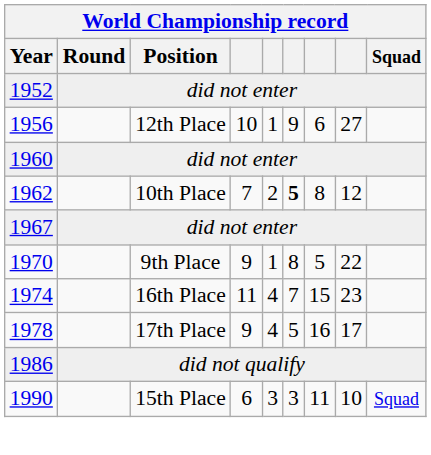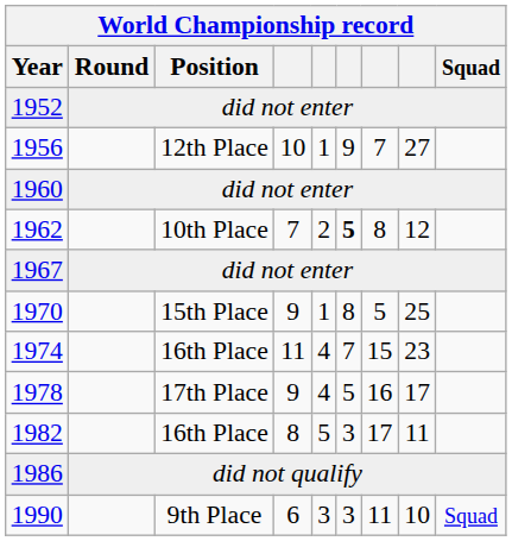1956 | column 7: 6 -> 7
1970 | Position: 9th Place -> 15th Place
1970 | column 8: 22 -> 25
+ row: 1982 | 16th Place | 8 | 5 | 3 | 17 | 11
1990 | Position: 15th Place -> 9th Place
